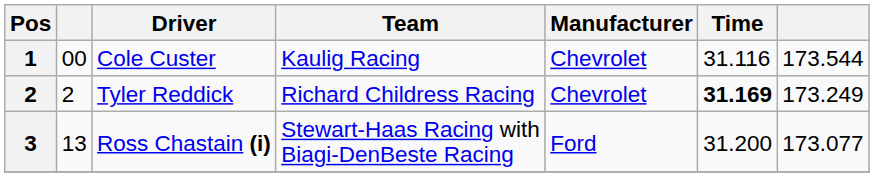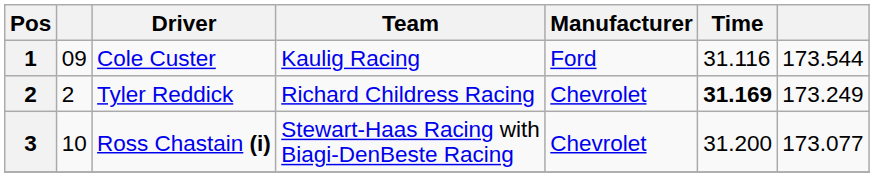Cole Custer | column 2: 00 -> 09
Cole Custer | Manufacturer: Chevrolet -> Ford
Ross Chastain (i) | column 2: 13 -> 10
Ross Chastain (i) | Manufacturer: Ford -> Chevrolet
